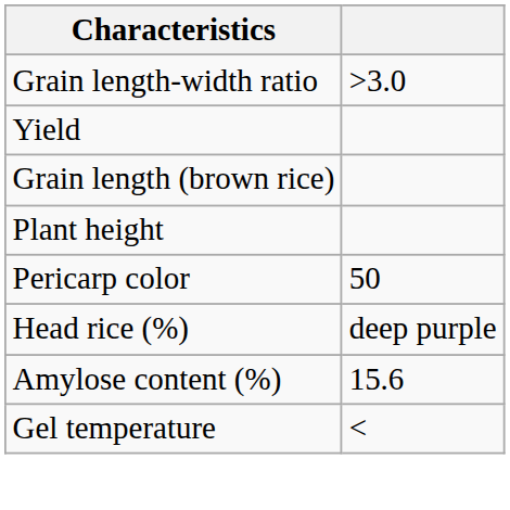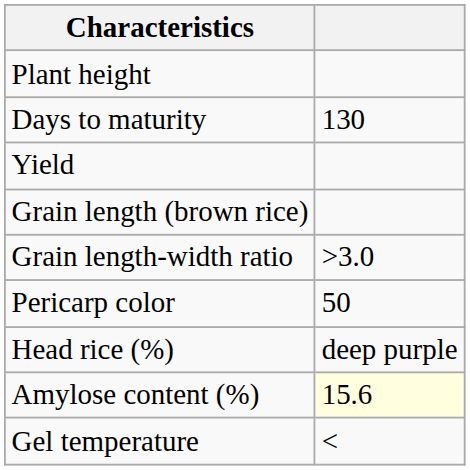rows swapped: Plant height <-> Grain length-width ratio
+ row: Days to maturity | 130
Amylose content (%) | column 2: no background -> lightyellow background
